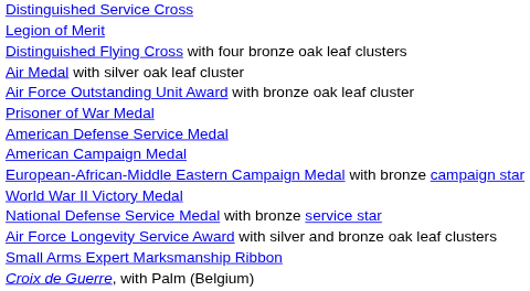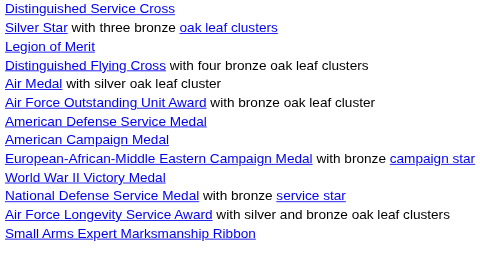+ row: Silver Star with three bronze oak leaf clusters
- row: Prisoner of War Medal
- row: Croix de Guerre, with Palm (Belgium)
